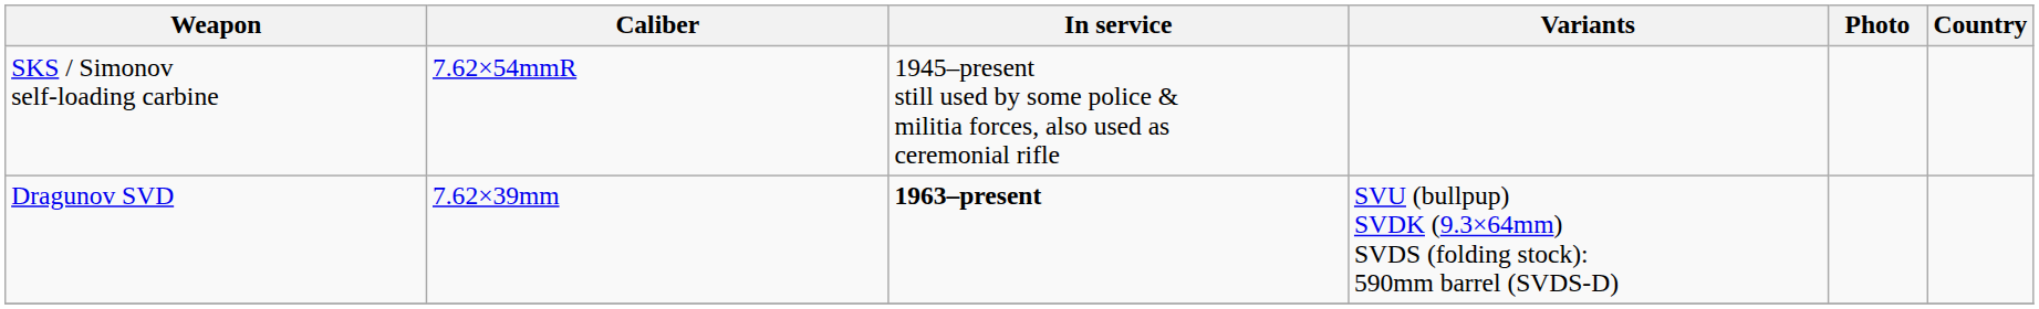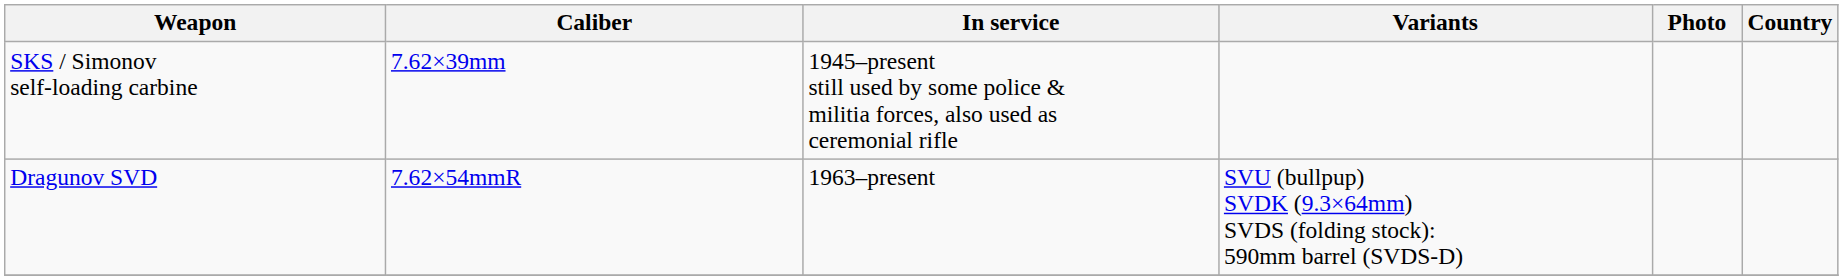SKS / Simonov self-loading carbine | Caliber: 7.62×54mmR -> 7.62×39mm
Dragunov SVD | Caliber: 7.62×39mm -> 7.62×54mmR
Dragunov SVD | In service: bold -> normal
